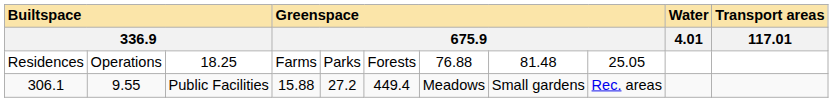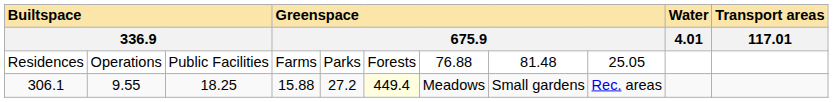Residences | column 3: 18.25 -> Public Facilities
306.1 | column 3: Public Facilities -> 18.25
306.1 | column 6: no background -> lightyellow background
